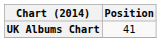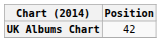UK Albums Chart | Position: 41 -> 42
